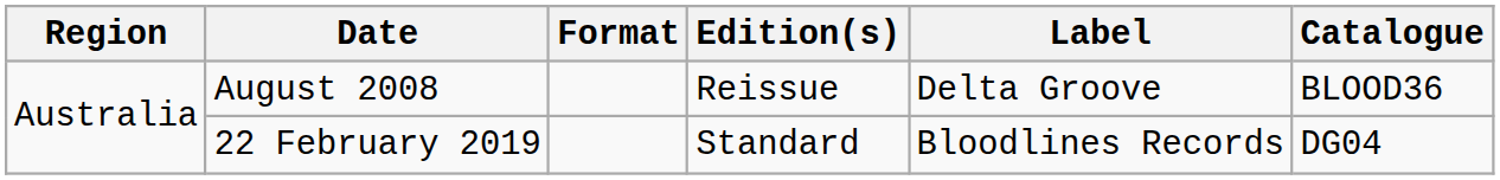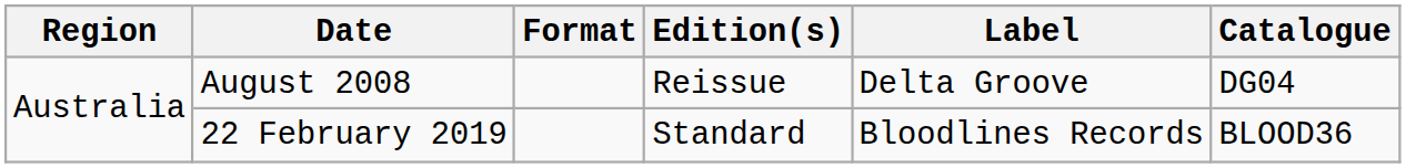August 2008 | Catalogue: BLOOD36 -> DG04
22 February 2019 | Catalogue: DG04 -> BLOOD36
